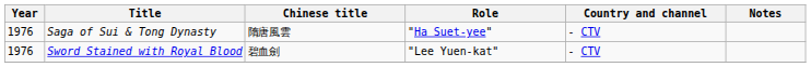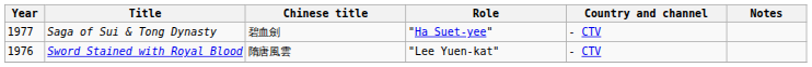Saga of Sui & Tong Dynasty | Year: 1976 -> 1977
Saga of Sui & Tong Dynasty | Chinese title: 隋唐風雲 -> 碧血劍
Sword Stained with Royal Blood | Chinese title: 碧血劍 -> 隋唐風雲
